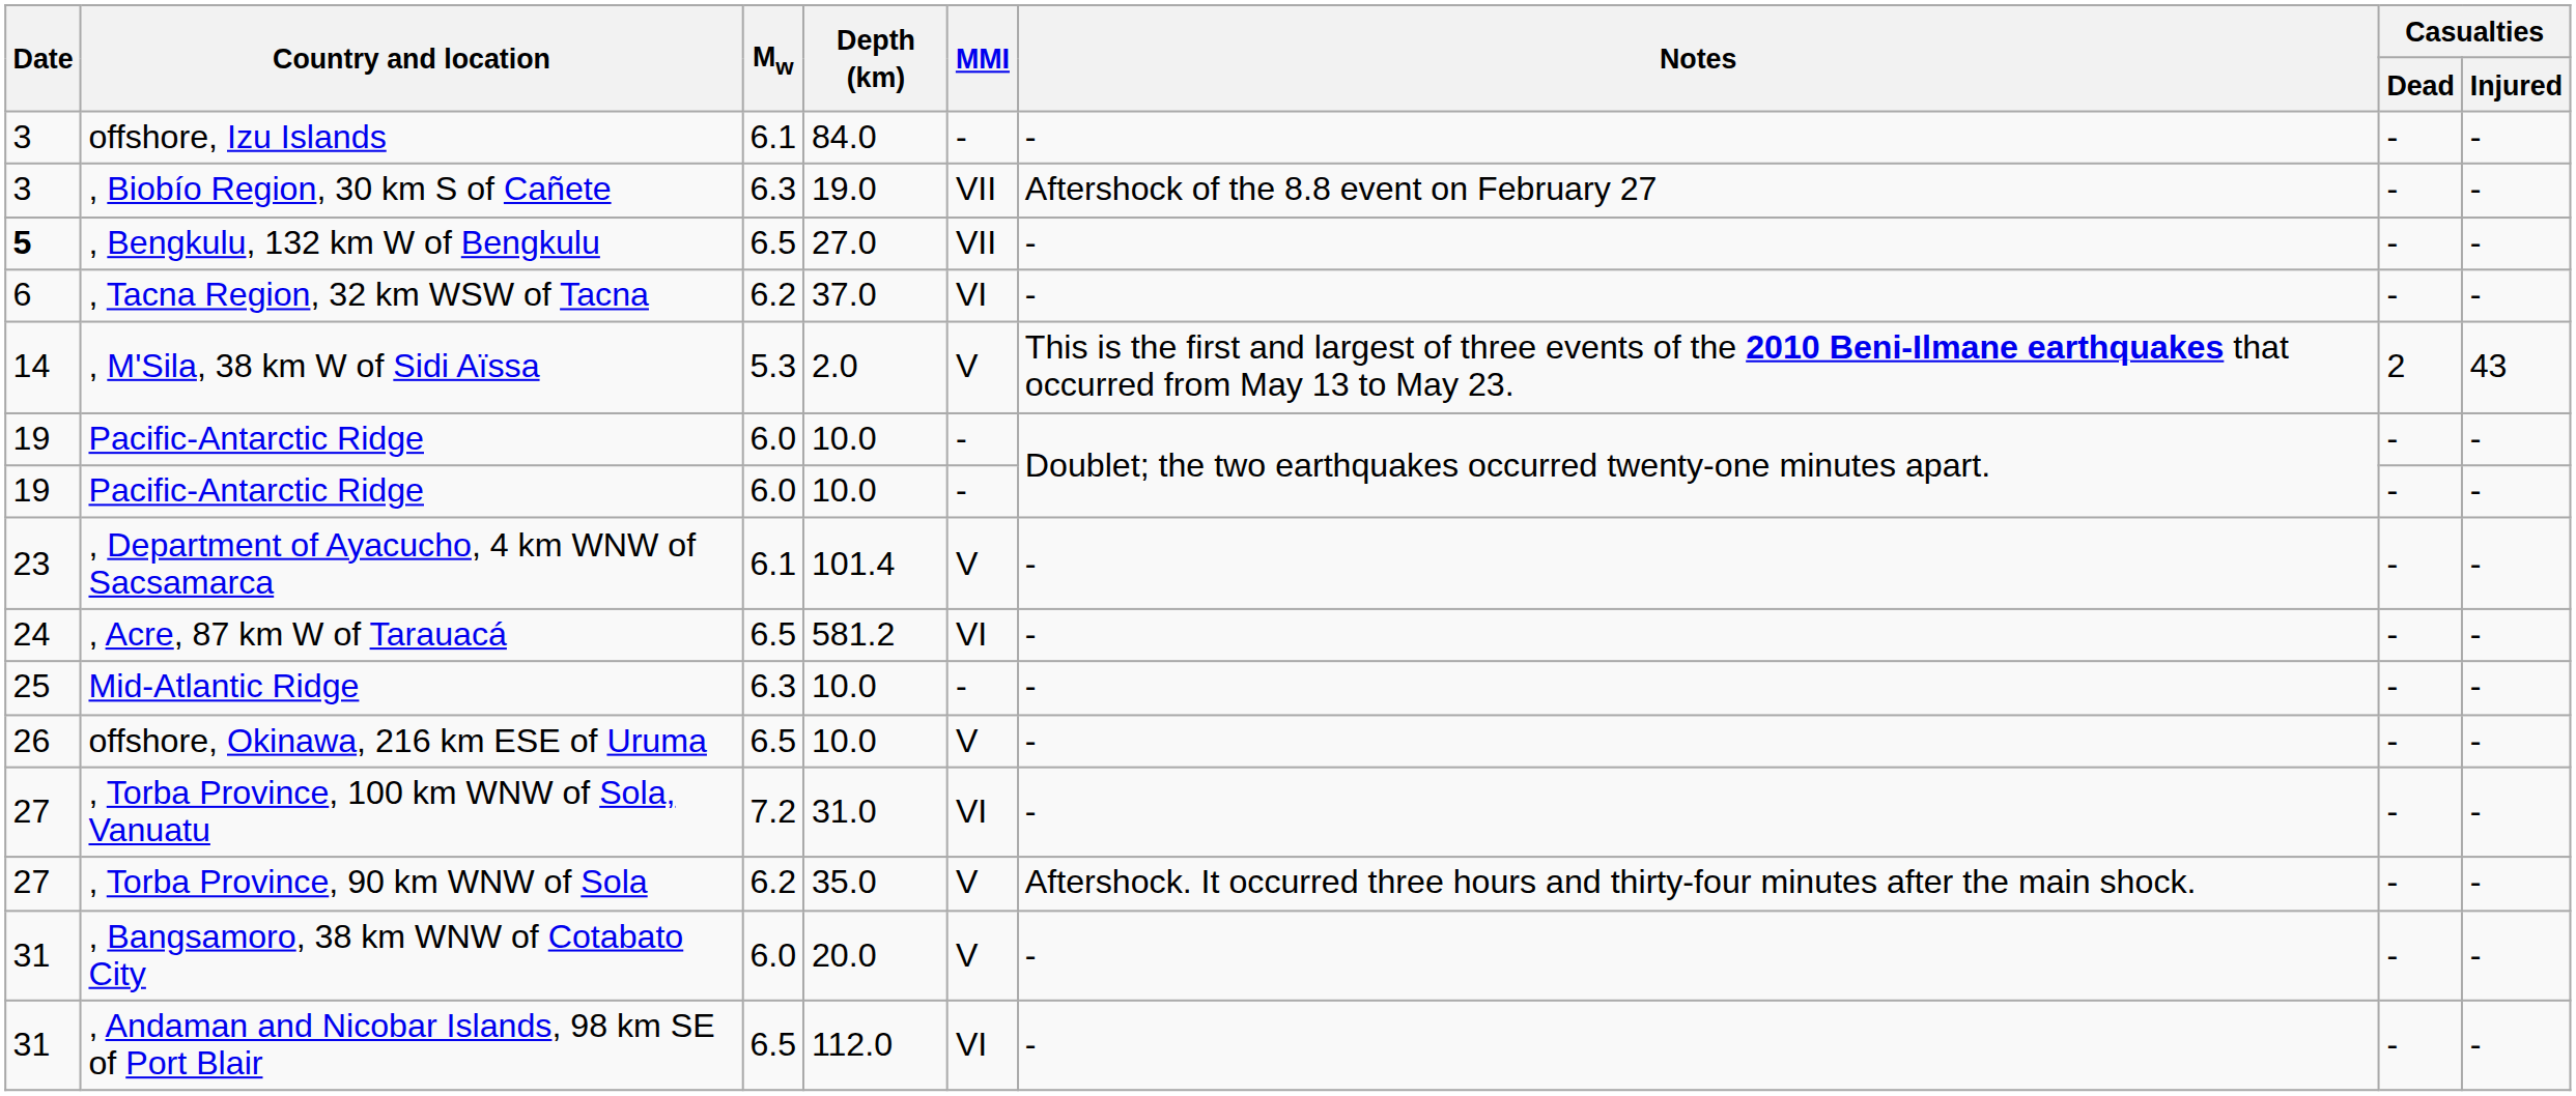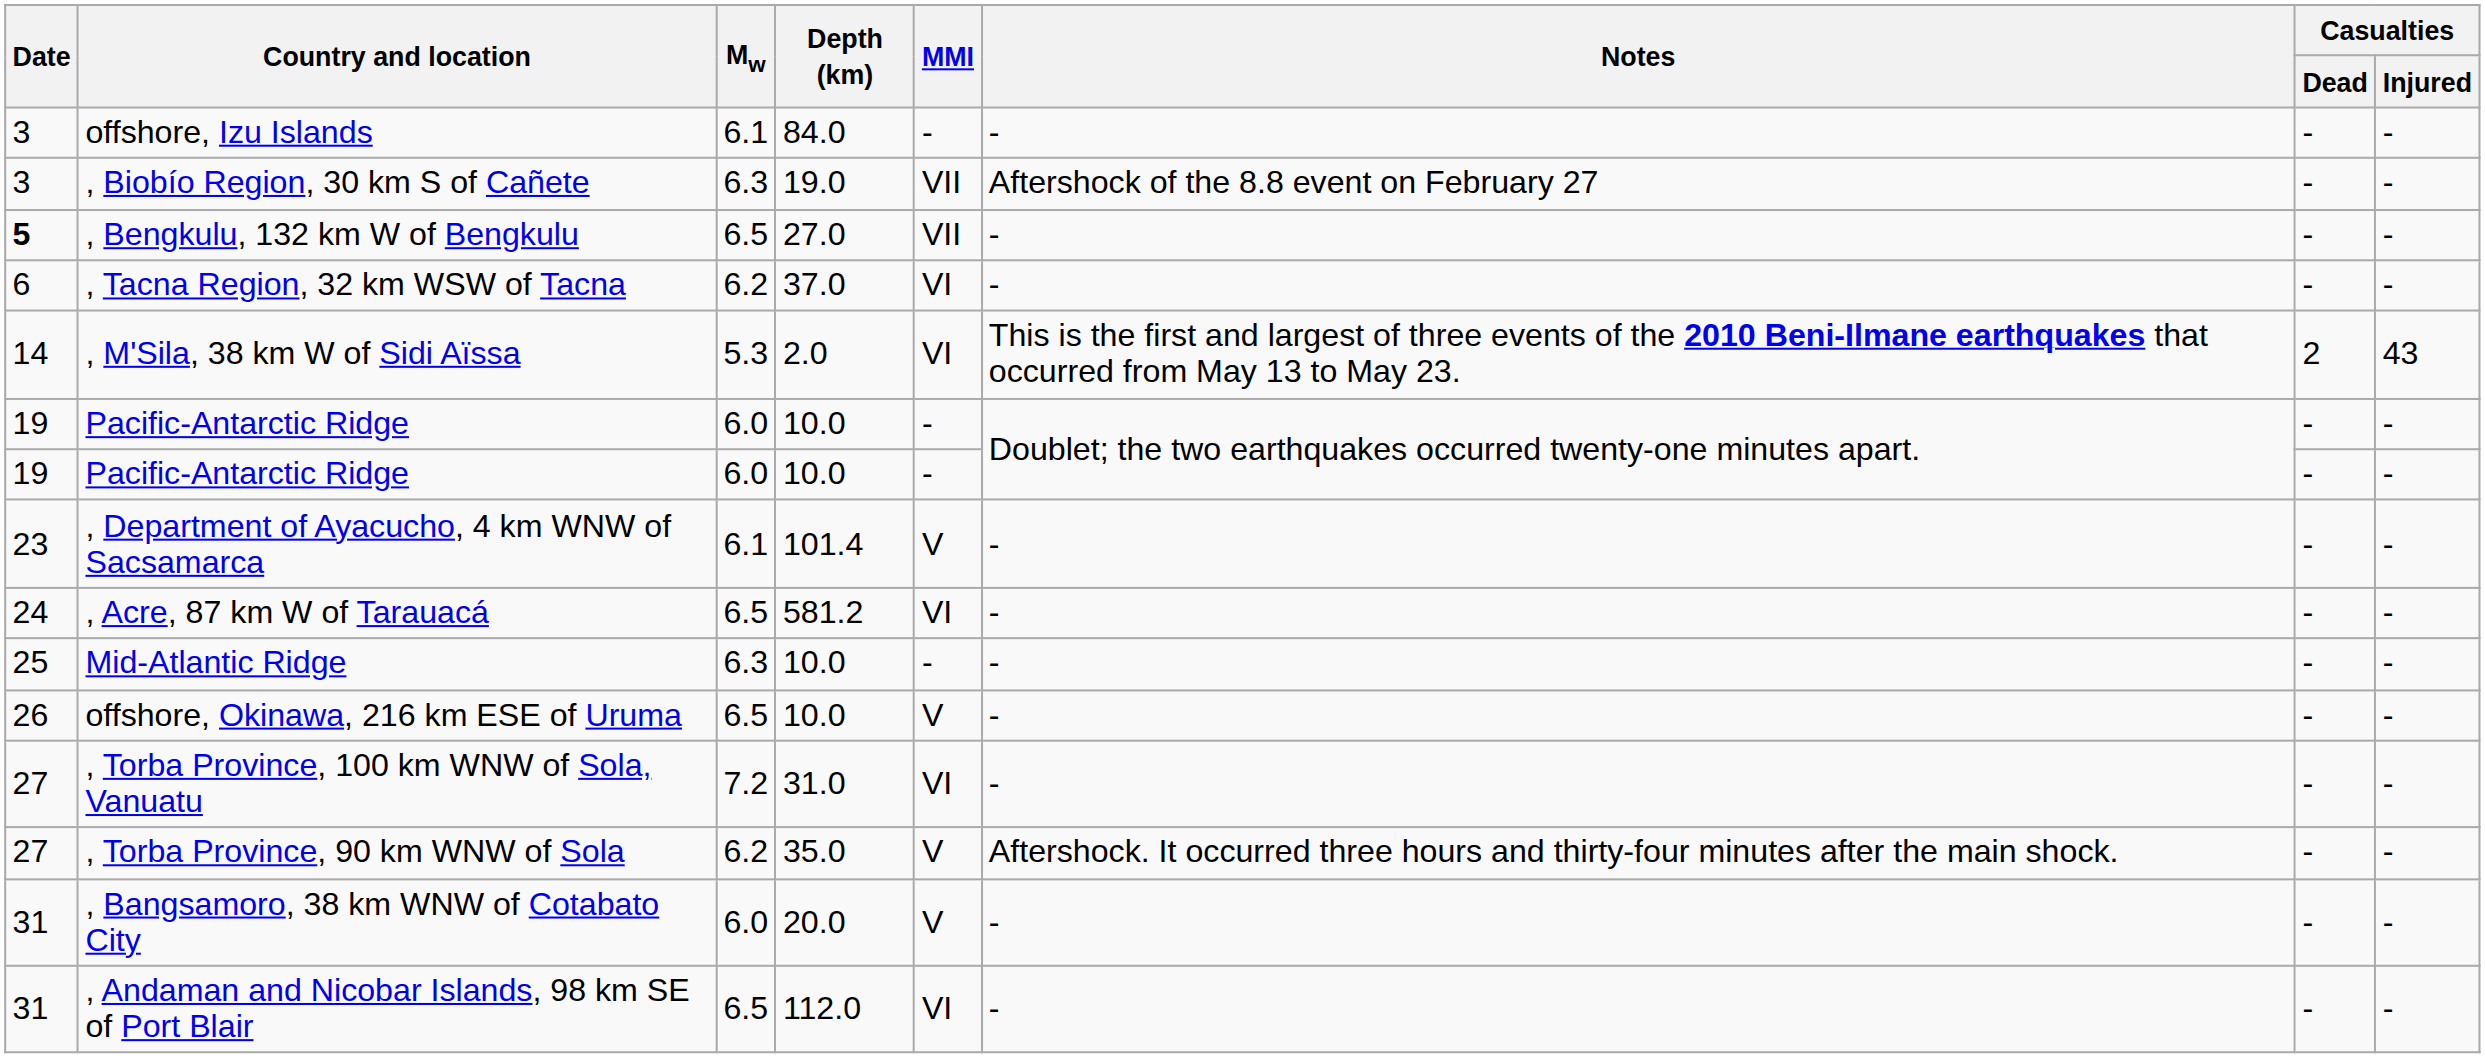, M'Sila, 38 km W of Sidi Aïssa | MMI: V -> VI
